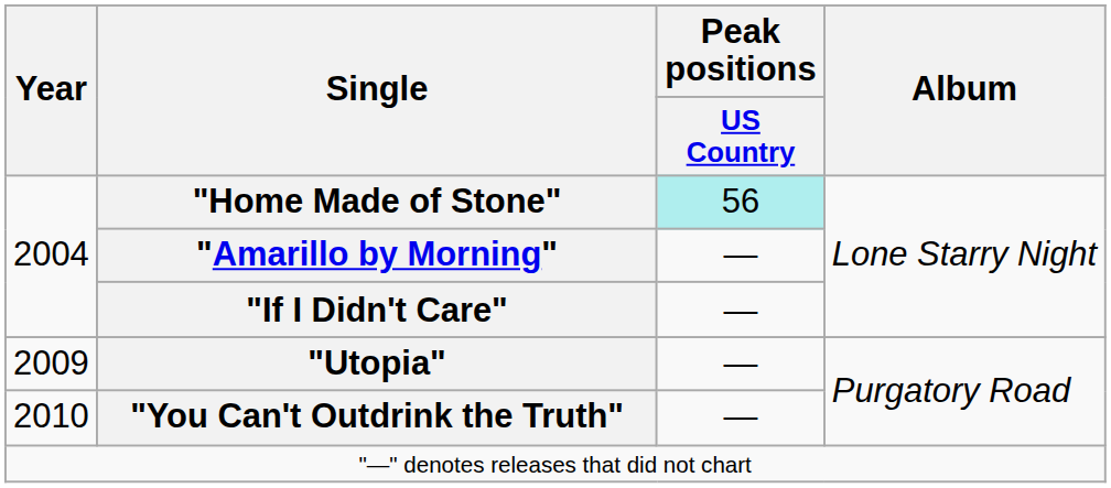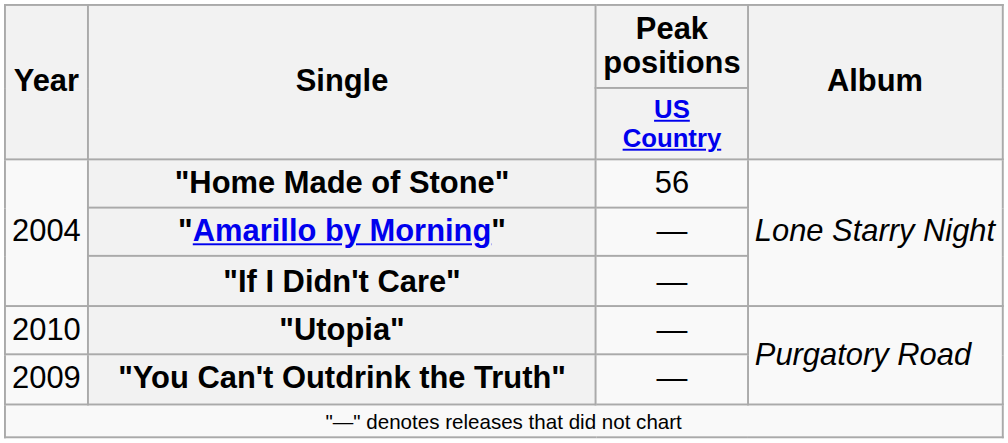"Home Made of Stone" | Peak positions / US Country: paleturquoise background -> no background
"Utopia" | Year: 2009 -> 2010
"You Can't Outdrink the Truth" | Year: 2010 -> 2009
